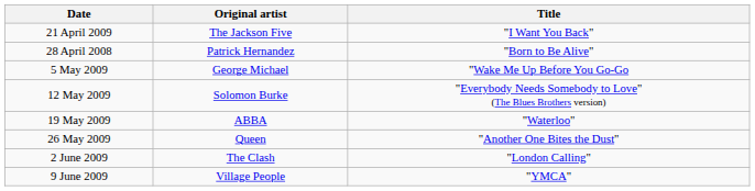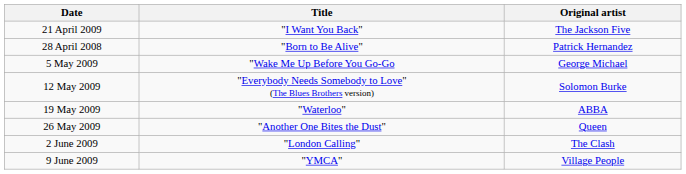columns swapped: Title <-> Original artist
